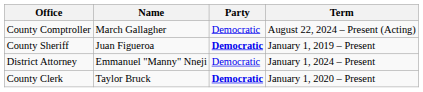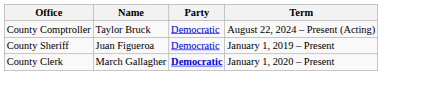County Comptroller | Name: March Gallagher -> Taylor Bruck
County Sheriff | Party: bold -> normal
- row: District Attorney | Emmanuel "Manny" Nneji | Democratic | January 1, 2024 – Present
County Clerk | Name: Taylor Bruck -> March Gallagher
